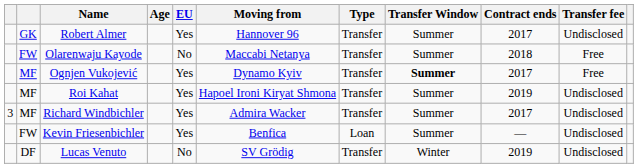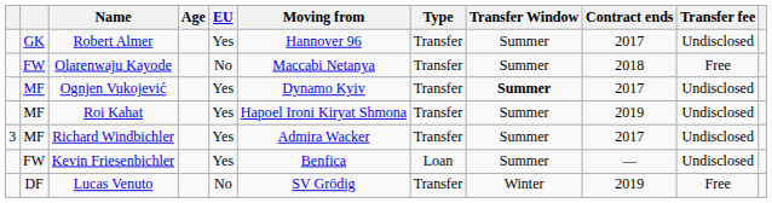Ognjen Vukojević | Transfer fee: Free -> Undisclosed
Lucas Venuto | Transfer fee: Undisclosed -> Free
